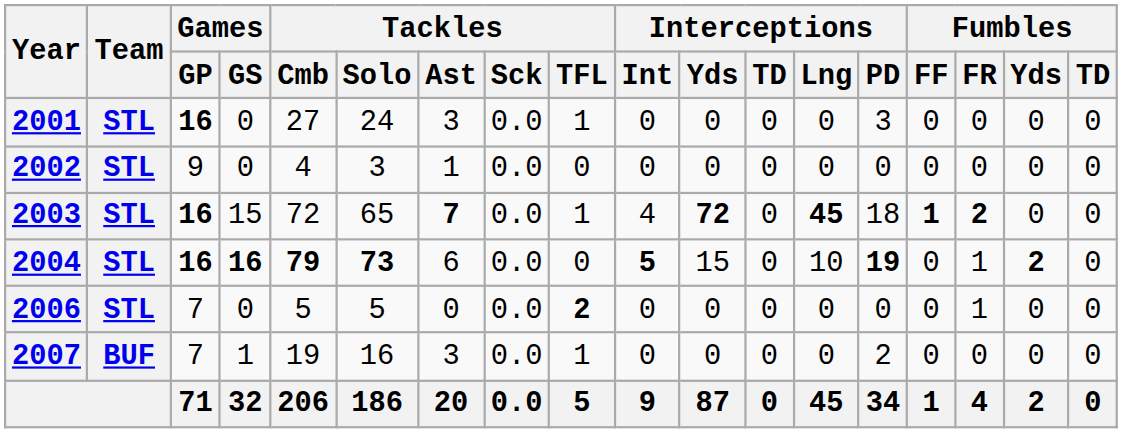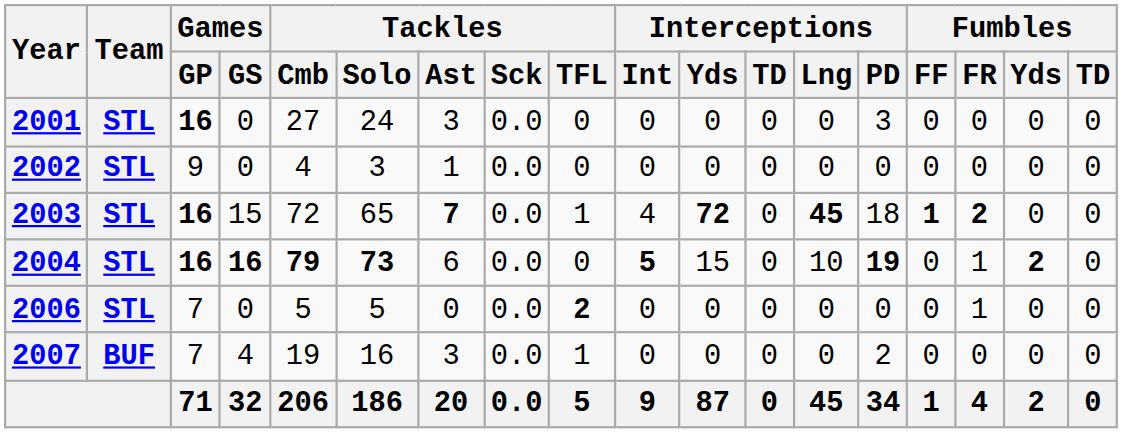2001 | Tackles / TFL: 1 -> 0
2007 | Games / GS: 1 -> 4
